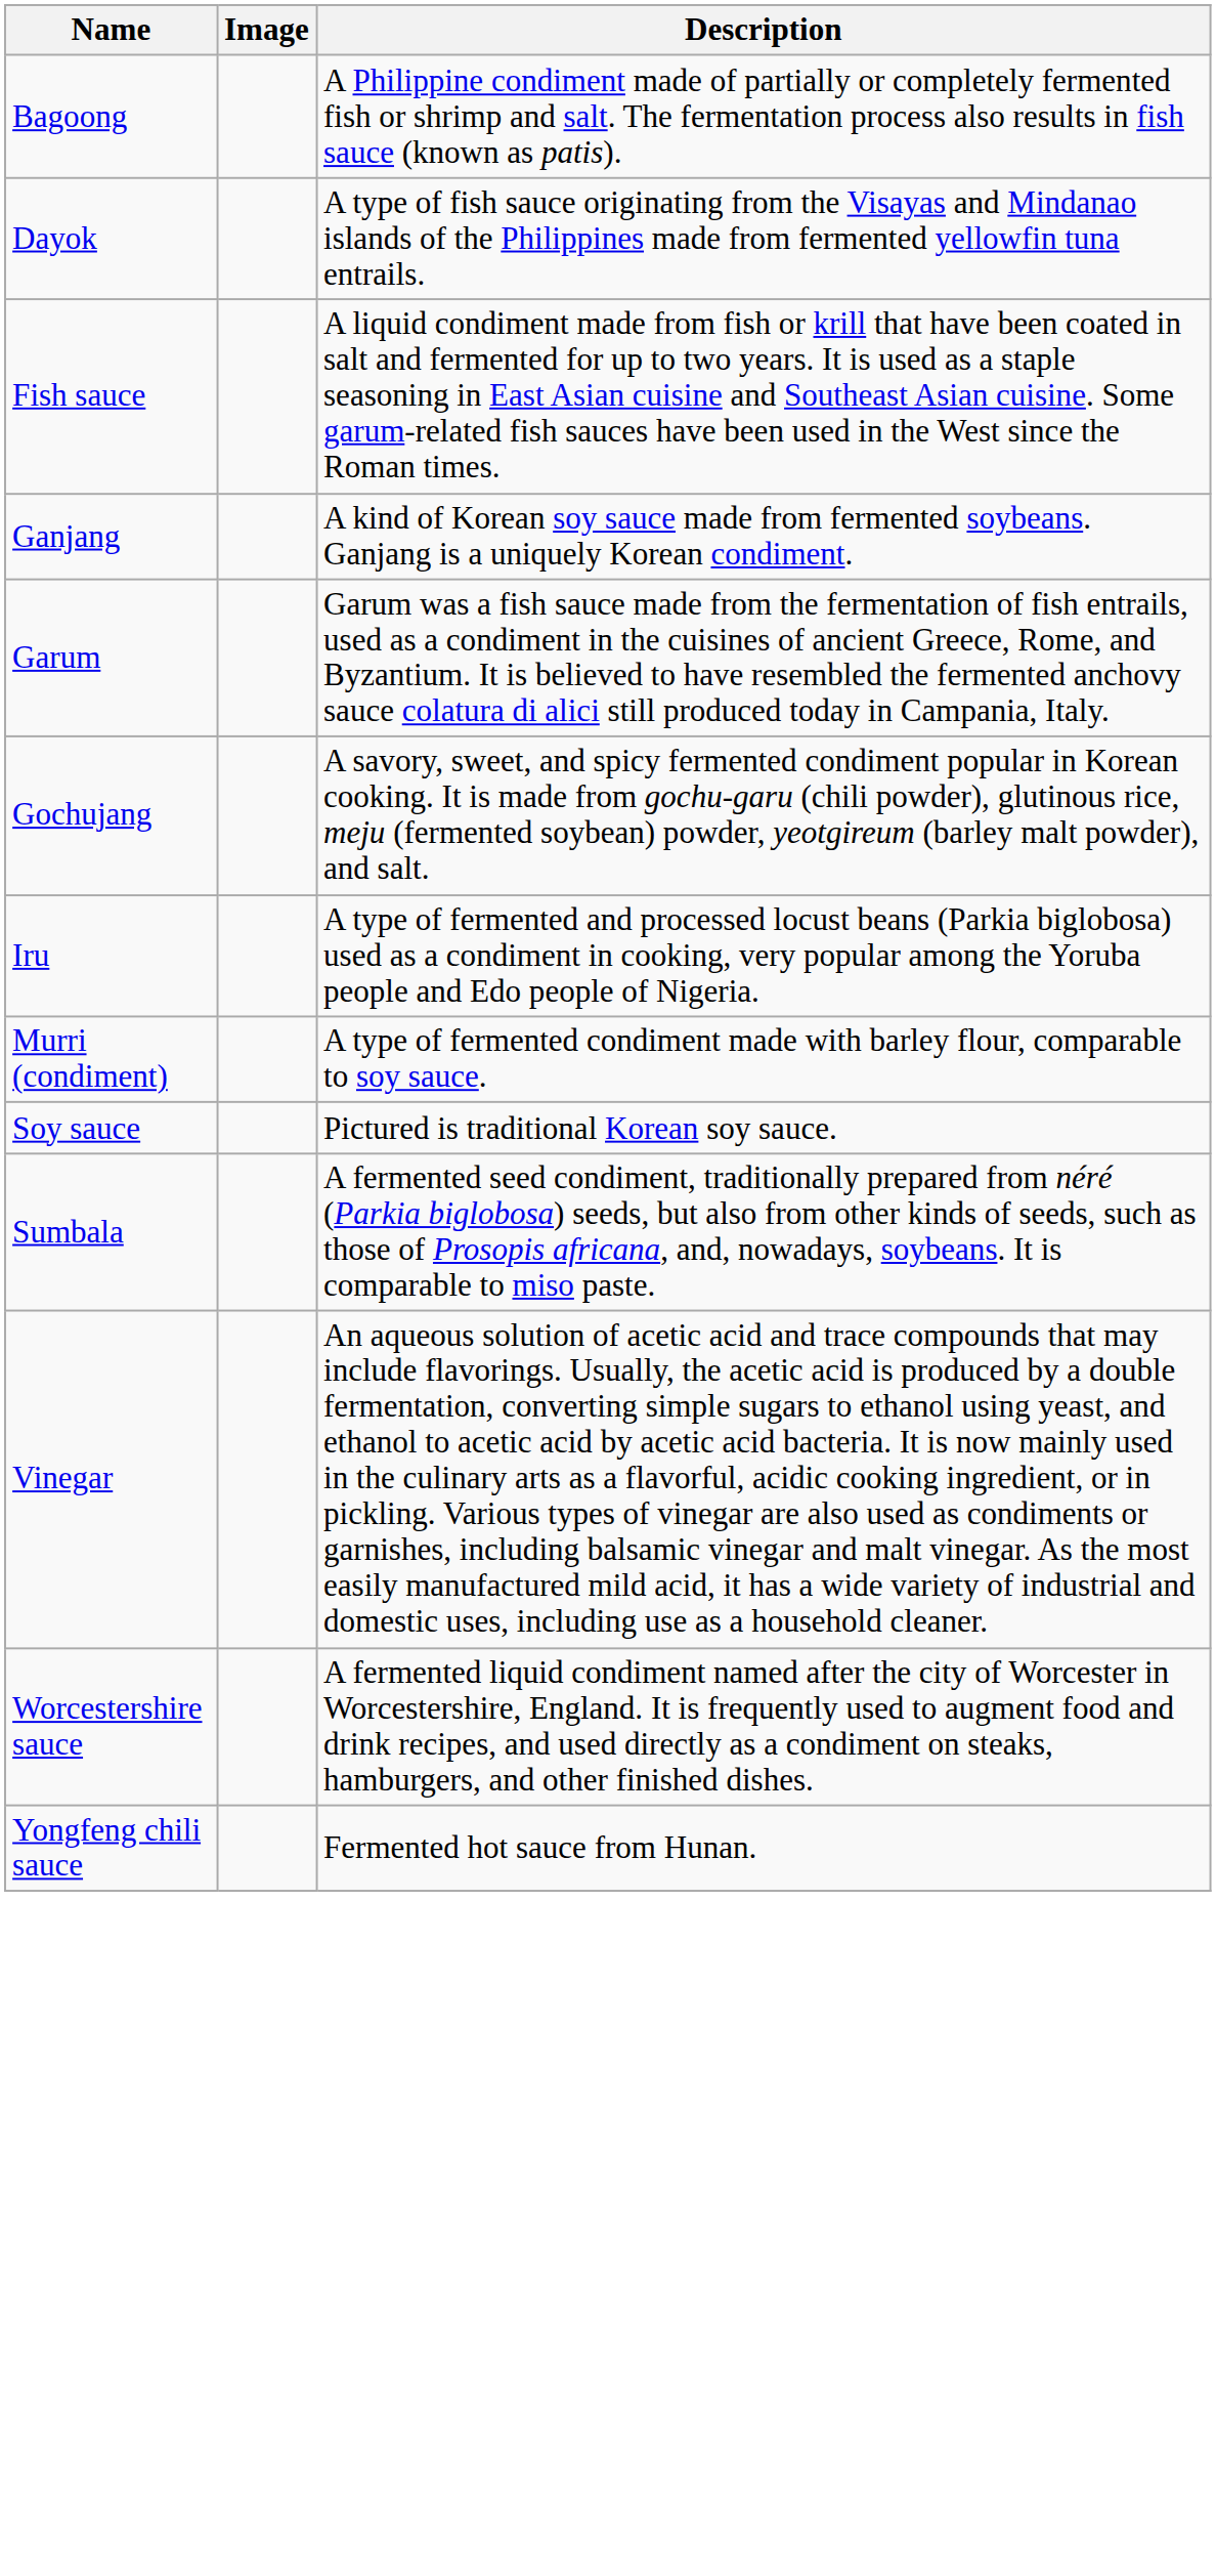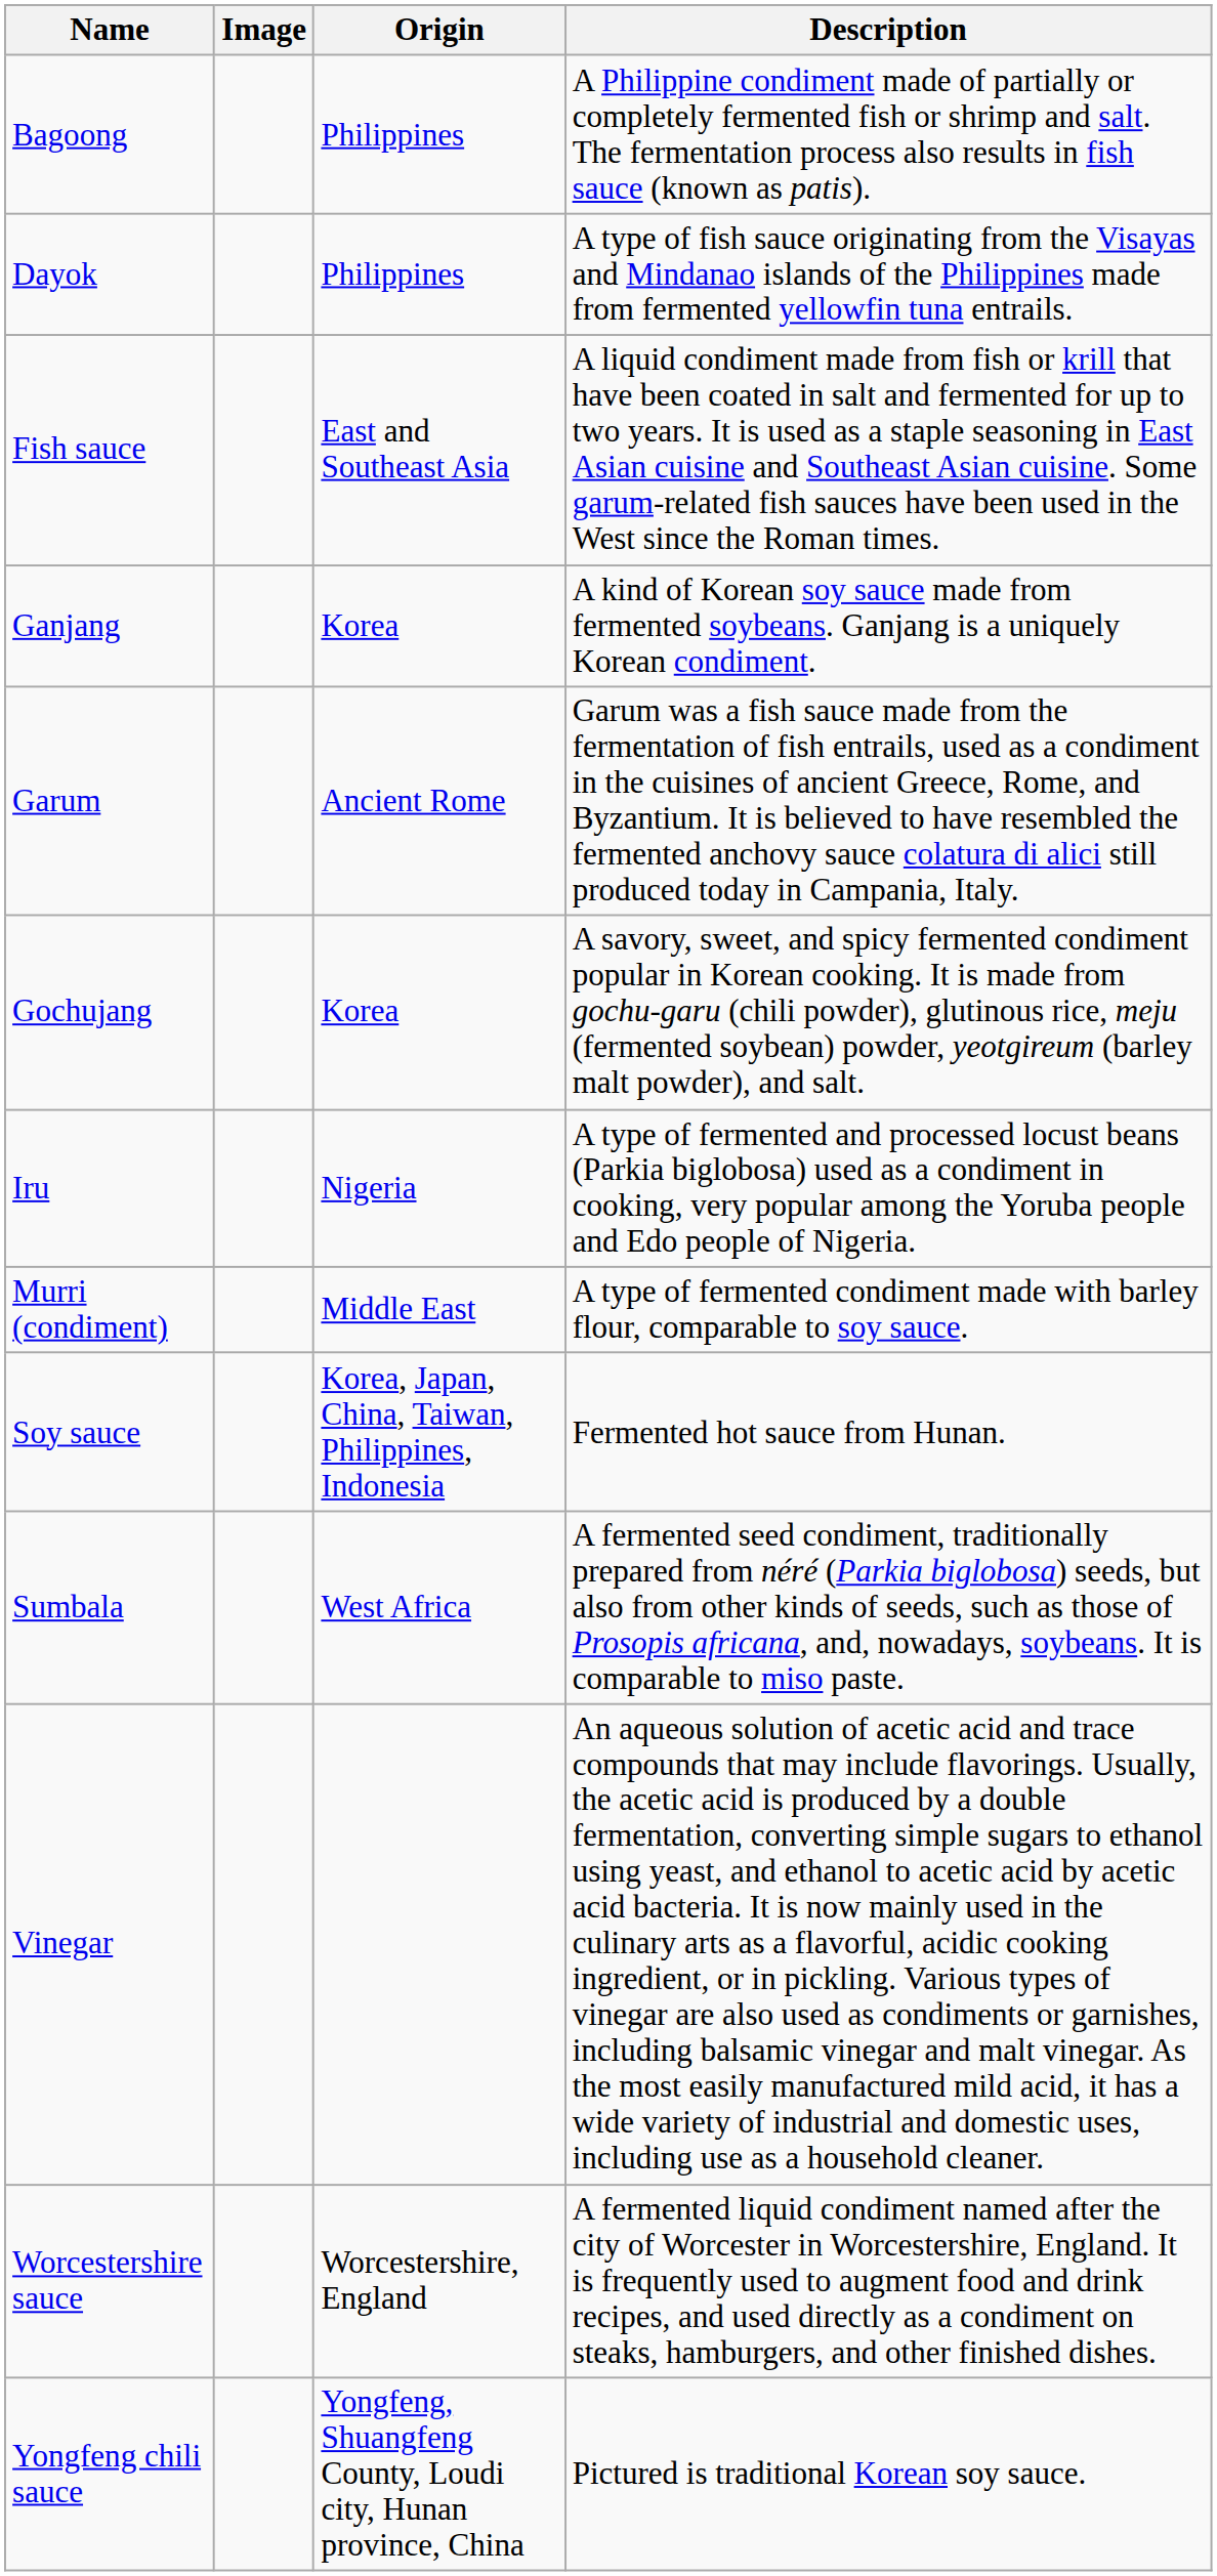+ column: Origin | Philippines | Philippines | East and Southeast Asia | Korea | Ancient Rome | Korea | Nigeria | Middle East | Korea, Japan, China, Taiwan, Philippines, Indonesia | West Africa | Worcestershire, England | Yongfeng, Shuangfeng County, Loudi city, Hunan province, China
Soy sauce | Description: Pictured is traditional Korean soy sauce. -> Fermented hot sauce from Hunan.
Yongfeng chili sauce | Description: Fermented hot sauce from Hunan. -> Pictured is traditional Korean soy sauce.
